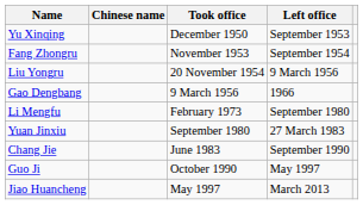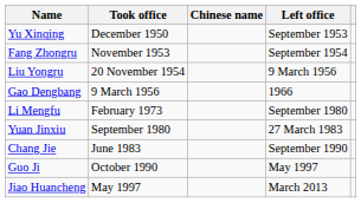columns swapped: Chinese name <-> Took office
